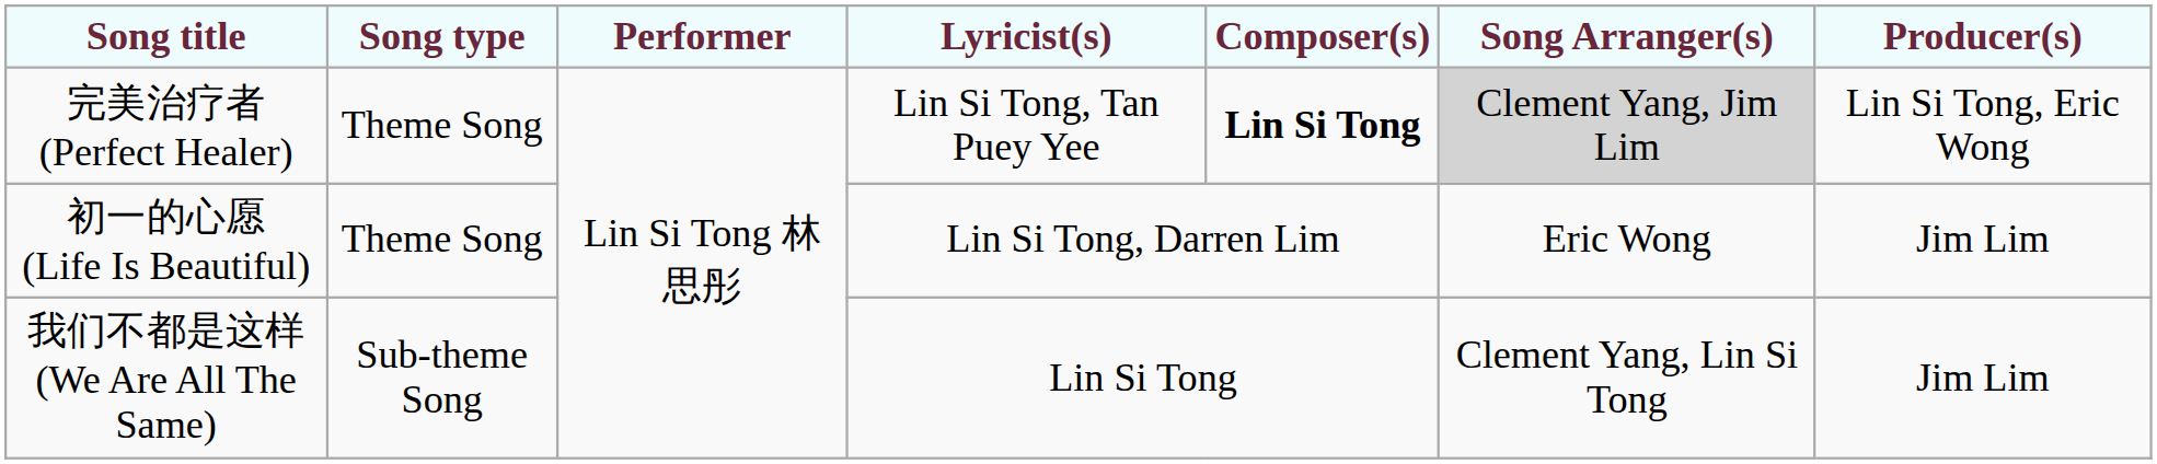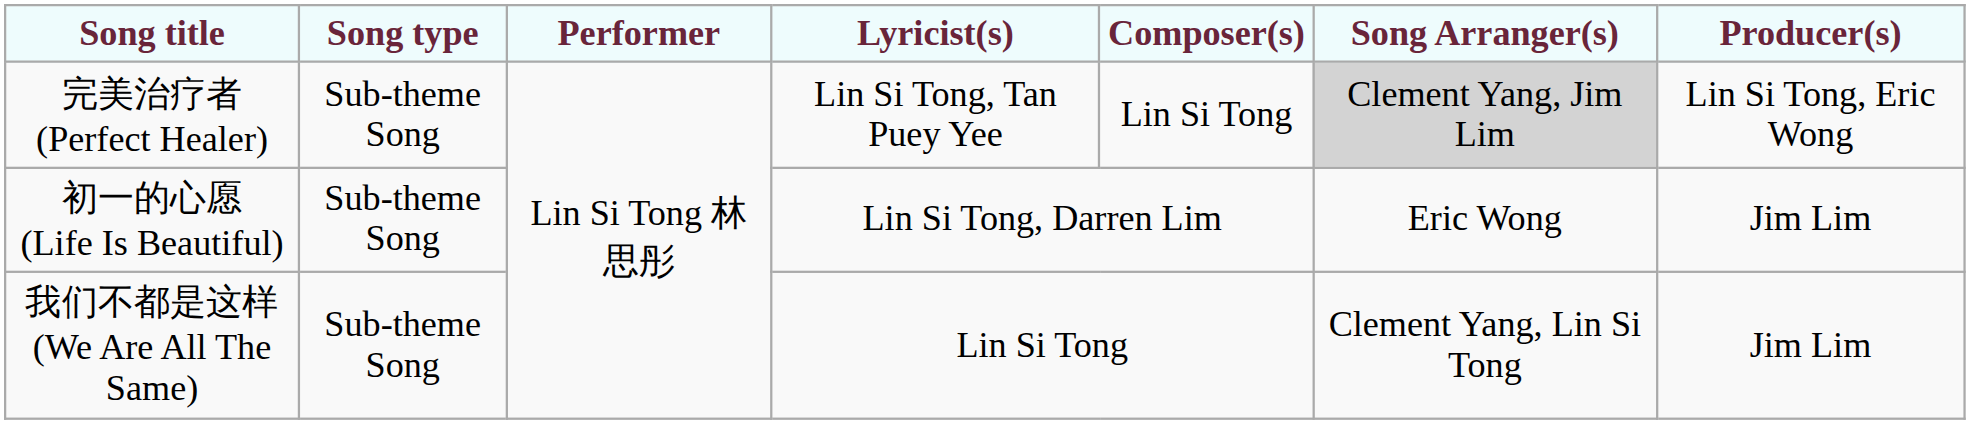完美治疗者 (Perfect Healer) | Song type: Theme Song -> Sub-theme Song
完美治疗者 (Perfect Healer) | Composer(s): bold -> normal
初一的心愿 (Life Is Beautiful) | Song type: Theme Song -> Sub-theme Song
